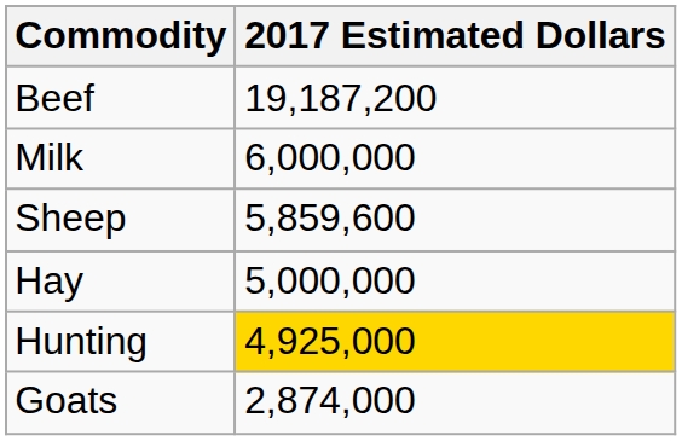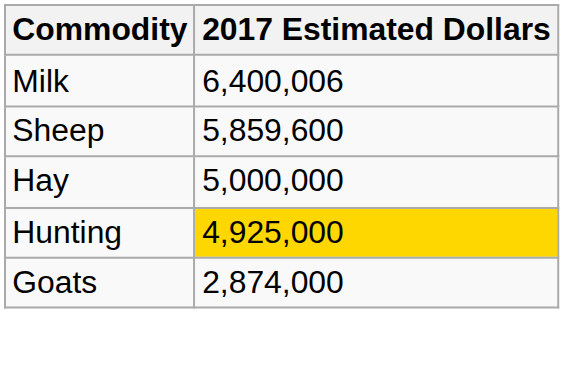- row: Beef | 19,187,200
Milk | 2017 Estimated Dollars: 6,000,000 -> 6,400,006
